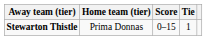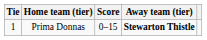columns swapped: Tie <-> Away team (tier)
